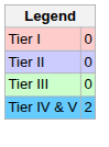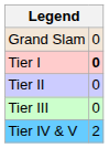+ row: Grand Slam | 0
Tier I | column 2: normal -> bold
